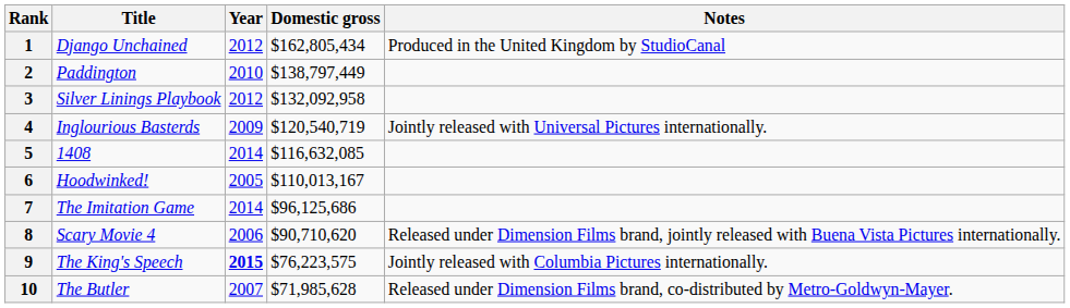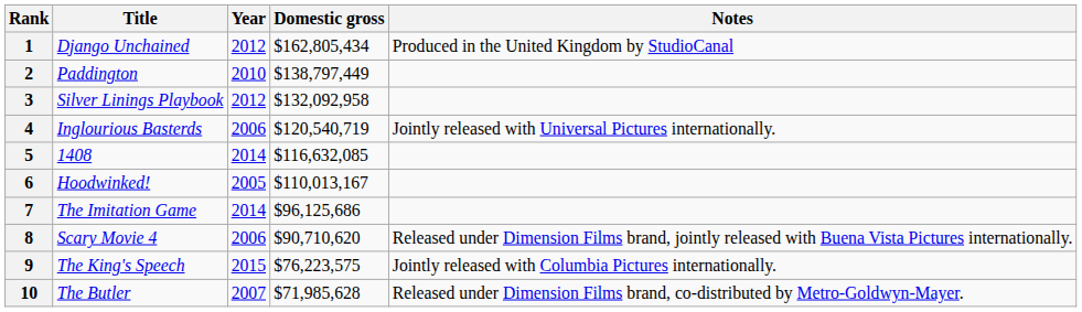4 | Year: 2009 -> 2006
9 | Year: bold -> normal
